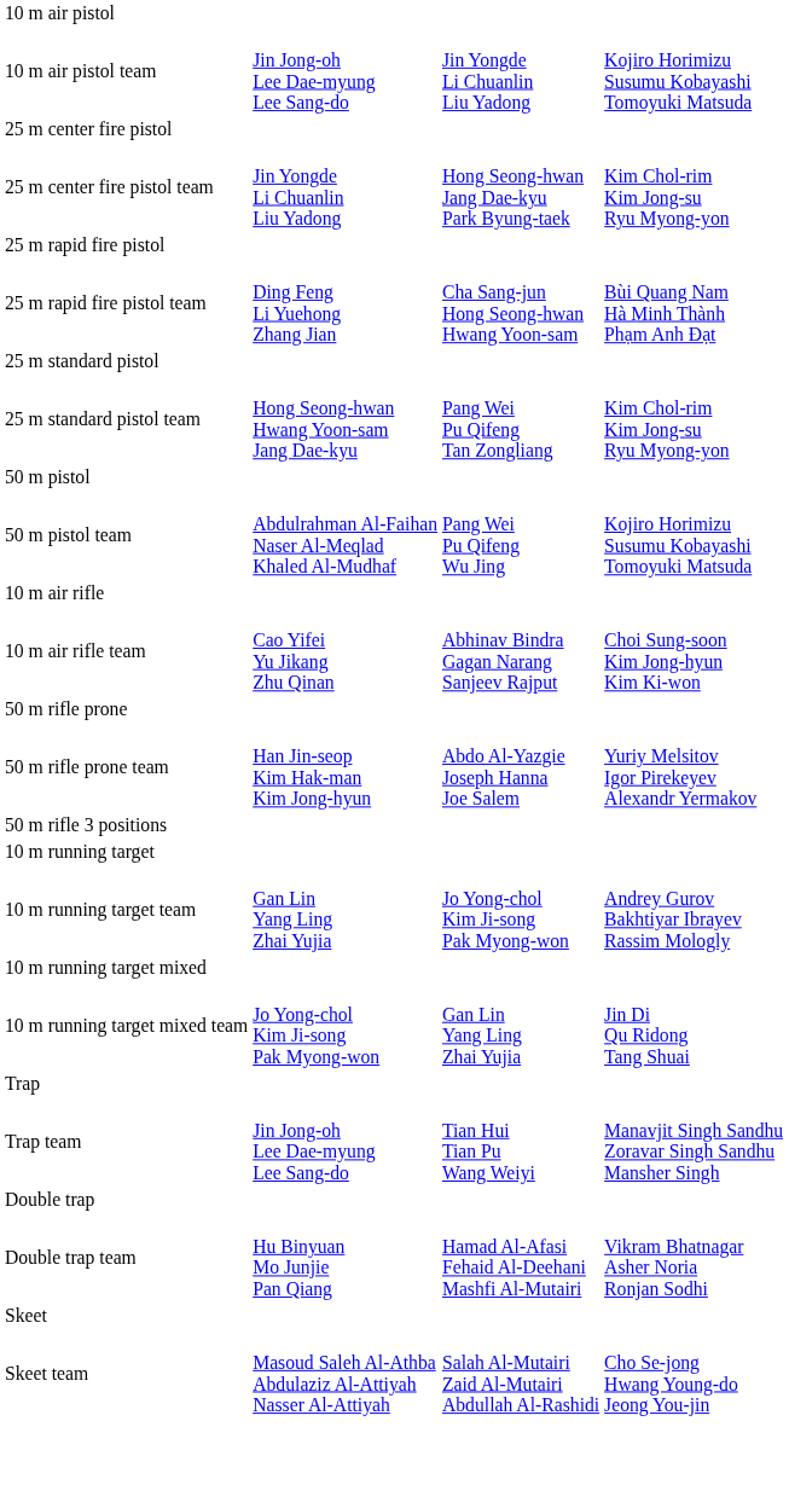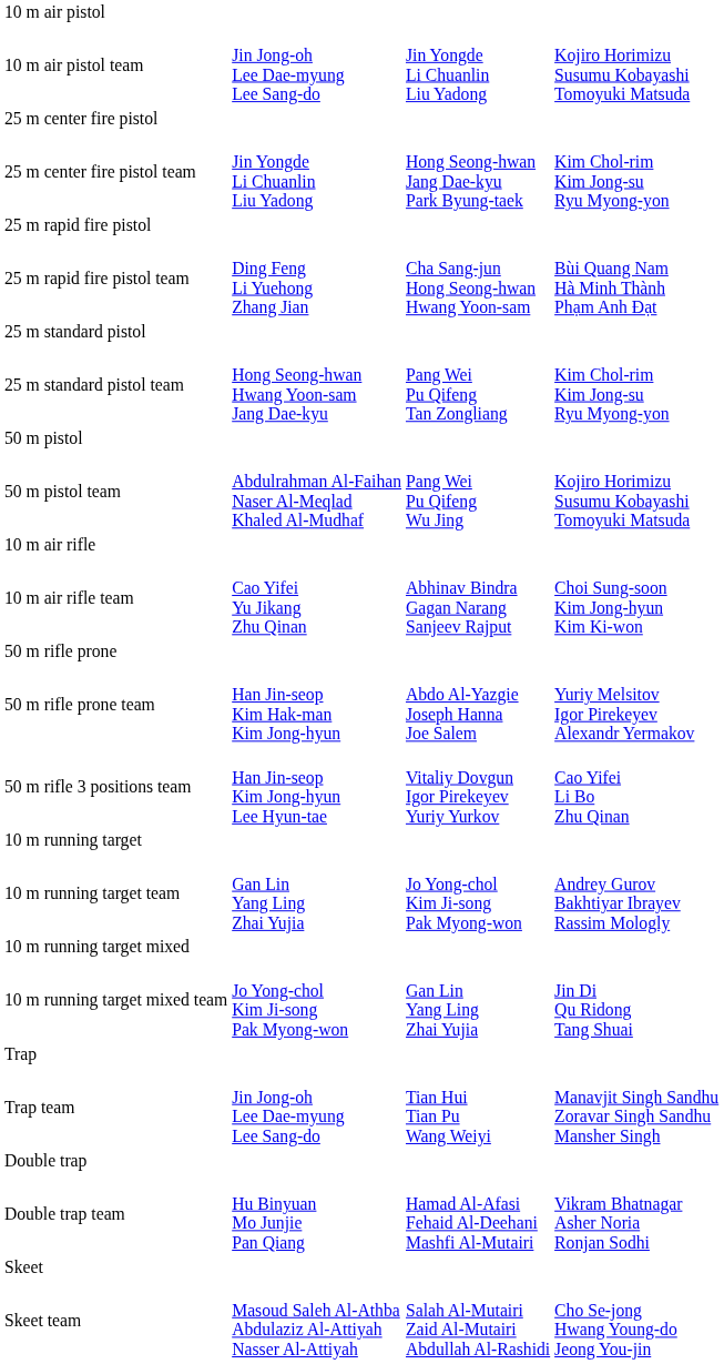- row: 50 m rifle 3 positions
+ row: 50 m rifle 3 positions team | Han Jin-seop Kim Jong-hyun Lee Hyun-tae | Vitaliy Dovgun Igor Pirekeyev Yuriy Yurkov | Cao Yifei Li Bo Zhu Qinan
